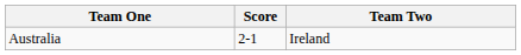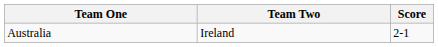columns swapped: Team Two <-> Score
